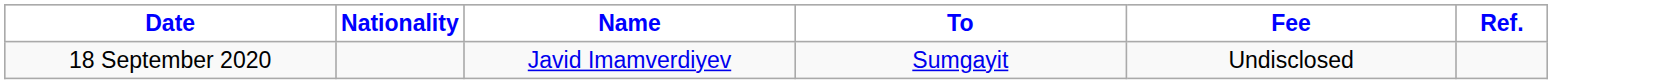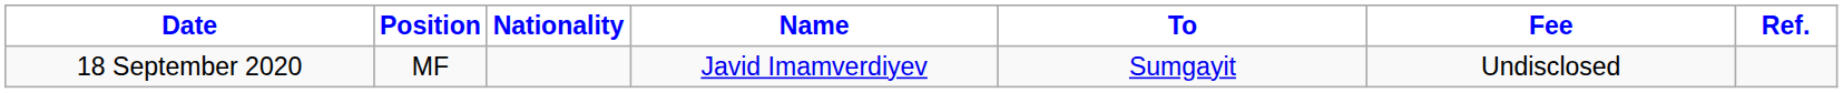+ column: Position | MF
